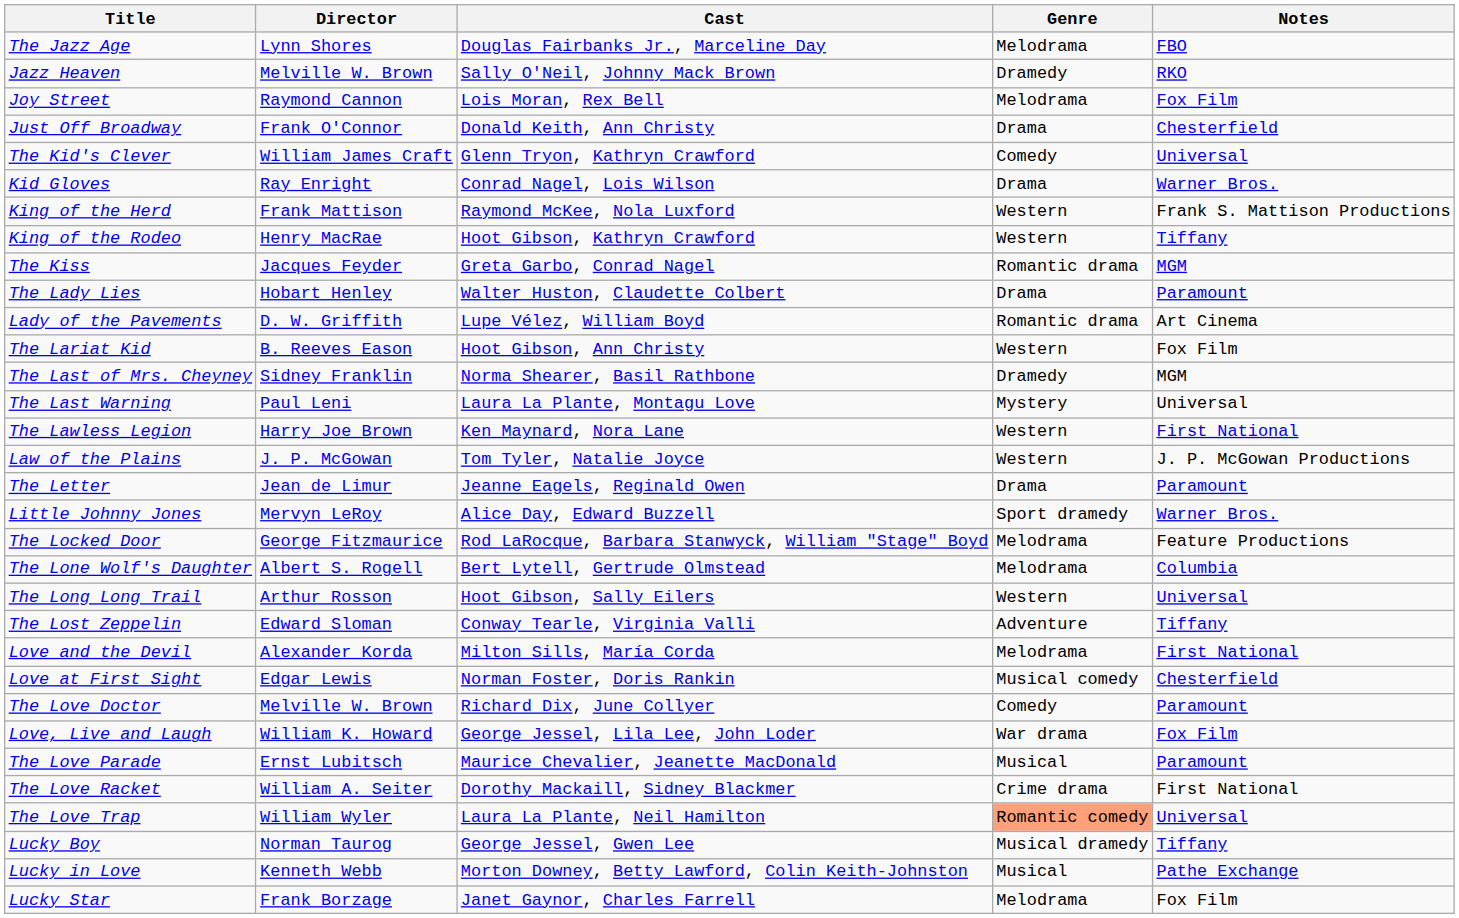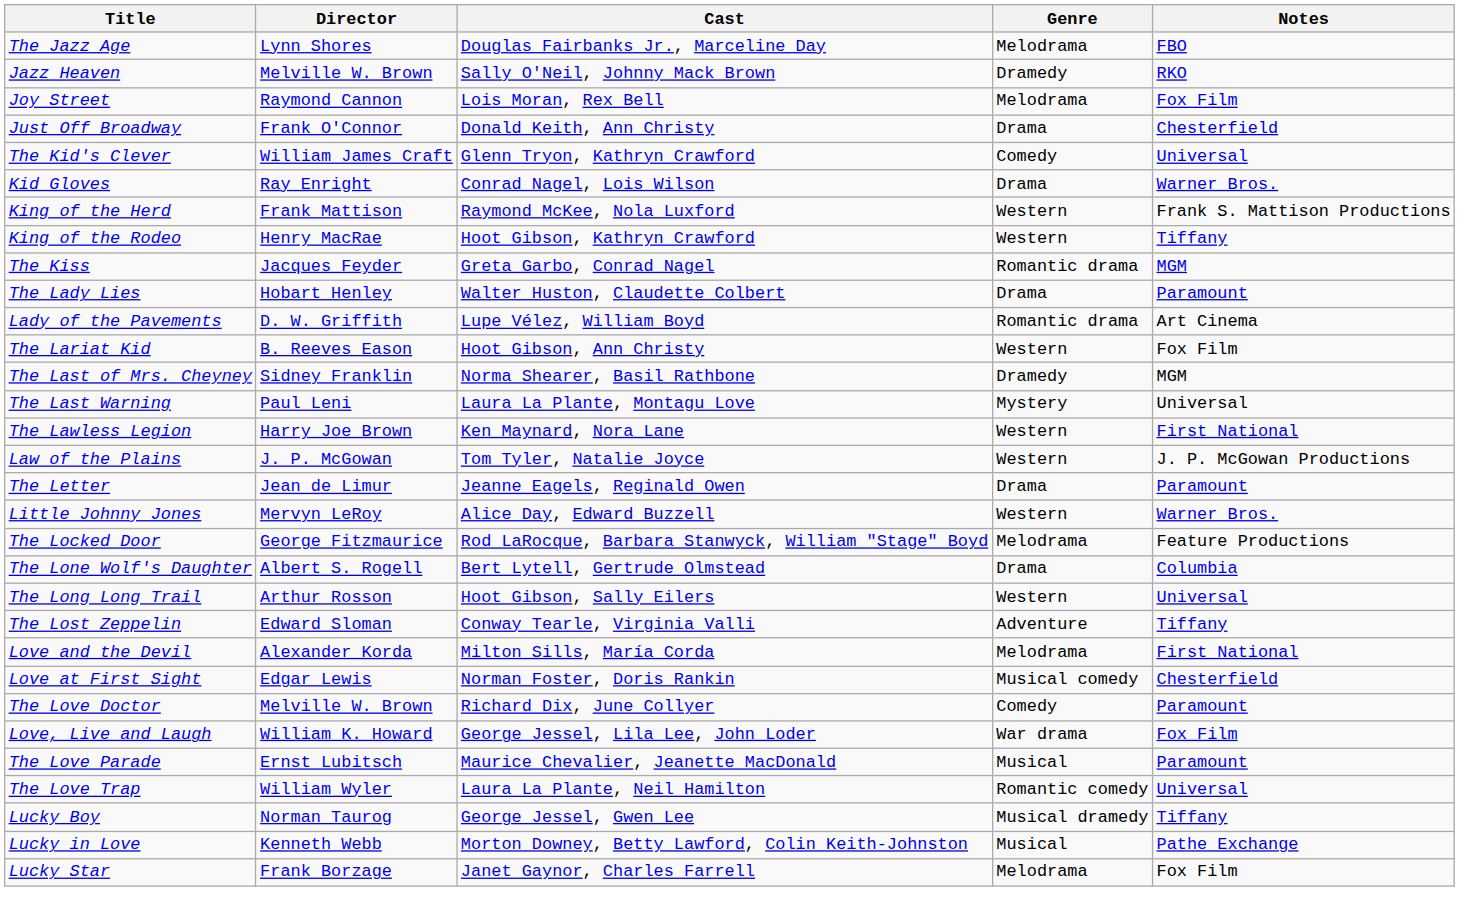Little Johnny Jones | Genre: Sport dramedy -> Western
The Lone Wolf's Daughter | Genre: Melodrama -> Drama
- row: The Love Racket | William A. Seiter | Dorothy Mackaill, Sidney Blackmer | Crime drama | First National
The Love Trap | Genre: lightsalmon background -> no background
